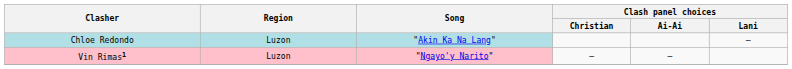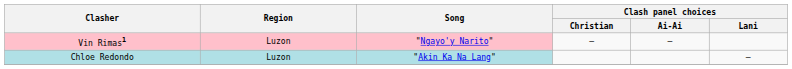rows swapped: Vin Rimas1 <-> Chloe Redondo
